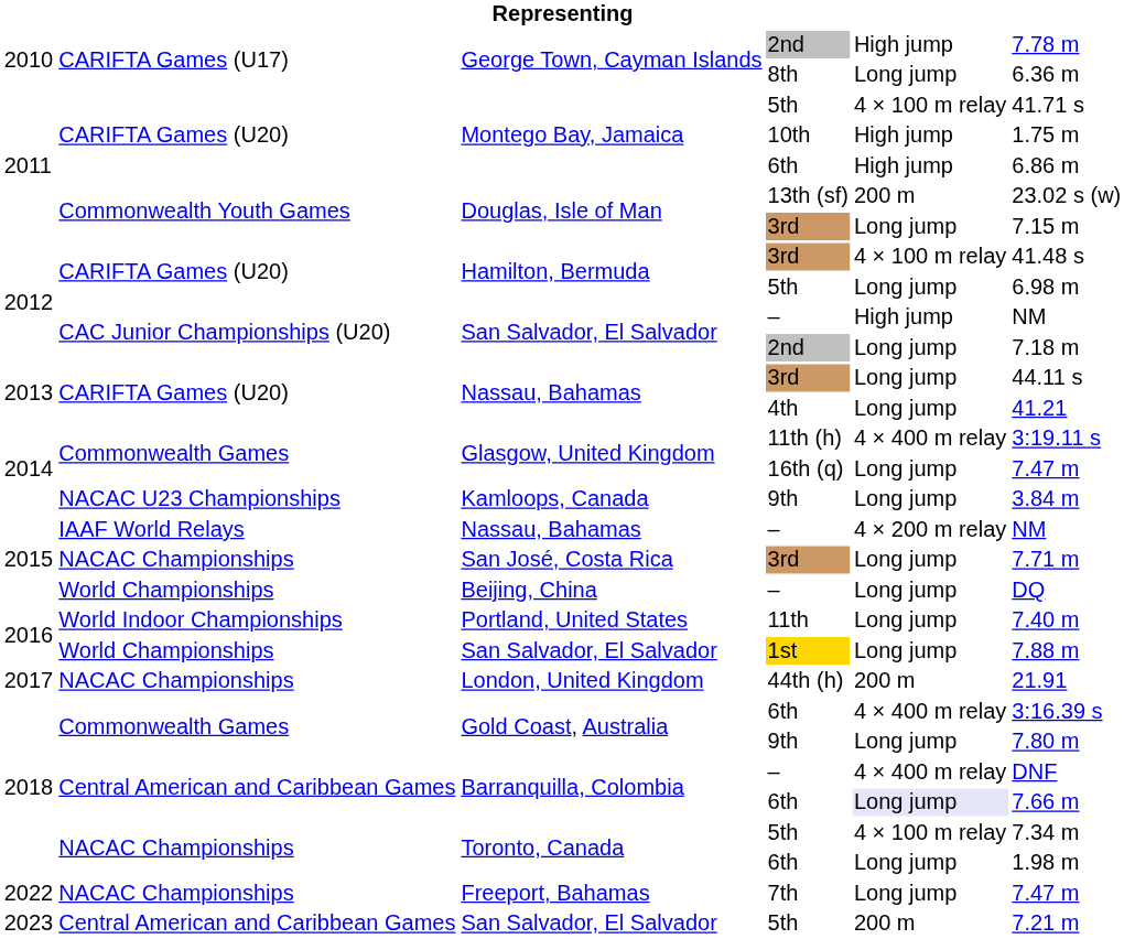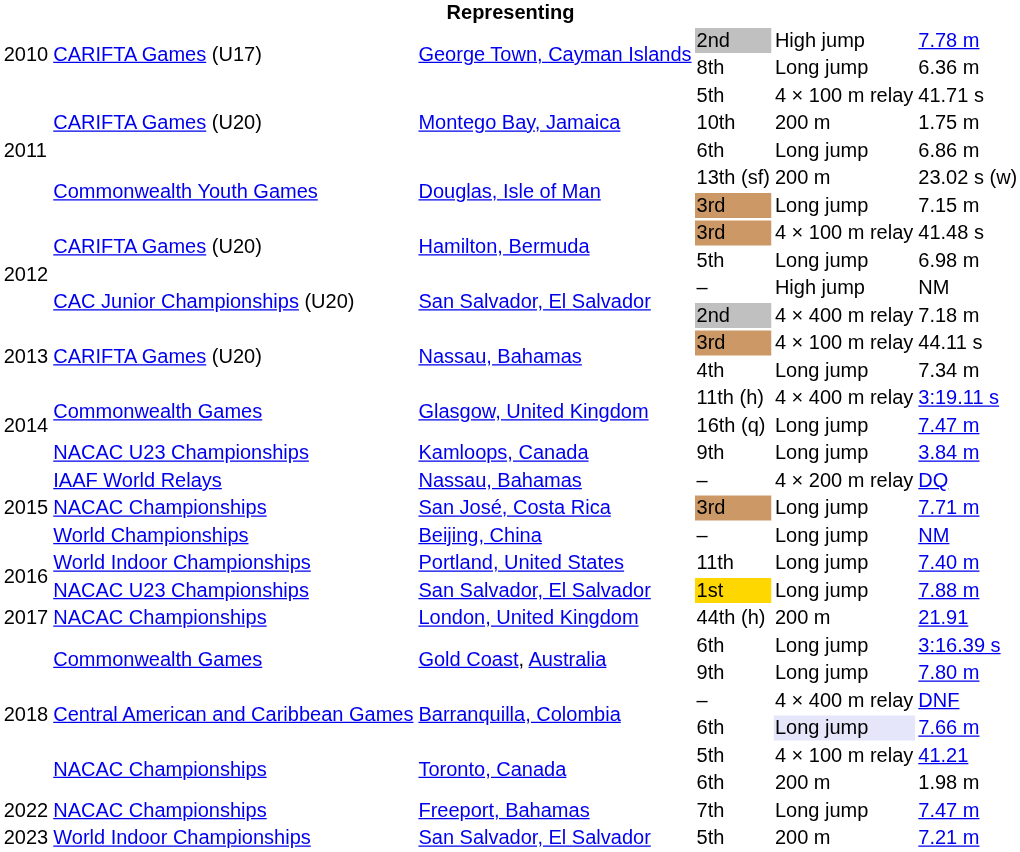Montego Bay, Jamaica / 10th | column 5: High jump -> 200 m
Montego Bay, Jamaica / 6th | column 5: High jump -> Long jump
San Salvador, El Salvador / 2nd | column 5: Long jump -> 4 × 400 m relay
Nassau, Bahamas / 3rd | column 5: Long jump -> 4 × 100 m relay
Nassau, Bahamas / 4th | column 6: 41.21 -> 7.34 m
Nassau, Bahamas / – | column 6: NM -> DQ
Beijing, China | column 6: DQ -> NM
San Salvador, El Salvador / 1st | column 2: World Championships -> NACAC U23 Championships
Gold Coast, Australia / 6th | column 5: 4 × 400 m relay -> Long jump
Toronto, Canada / 5th | column 6: 7.34 m -> 41.21
Toronto, Canada / 6th | column 5: Long jump -> 200 m
San Salvador, El Salvador / 5th | column 2: Central American and Caribbean Games -> World Indoor Championships
